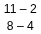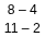rows swapped: 11 – 2 <-> 8 – 4
